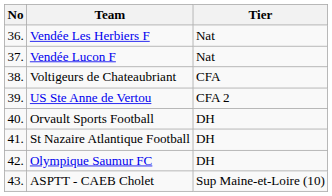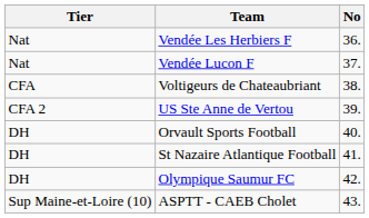columns swapped: No <-> Tier
